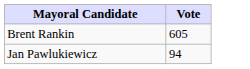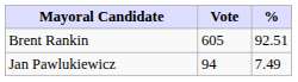+ column: % | 92.51 | 7.49
